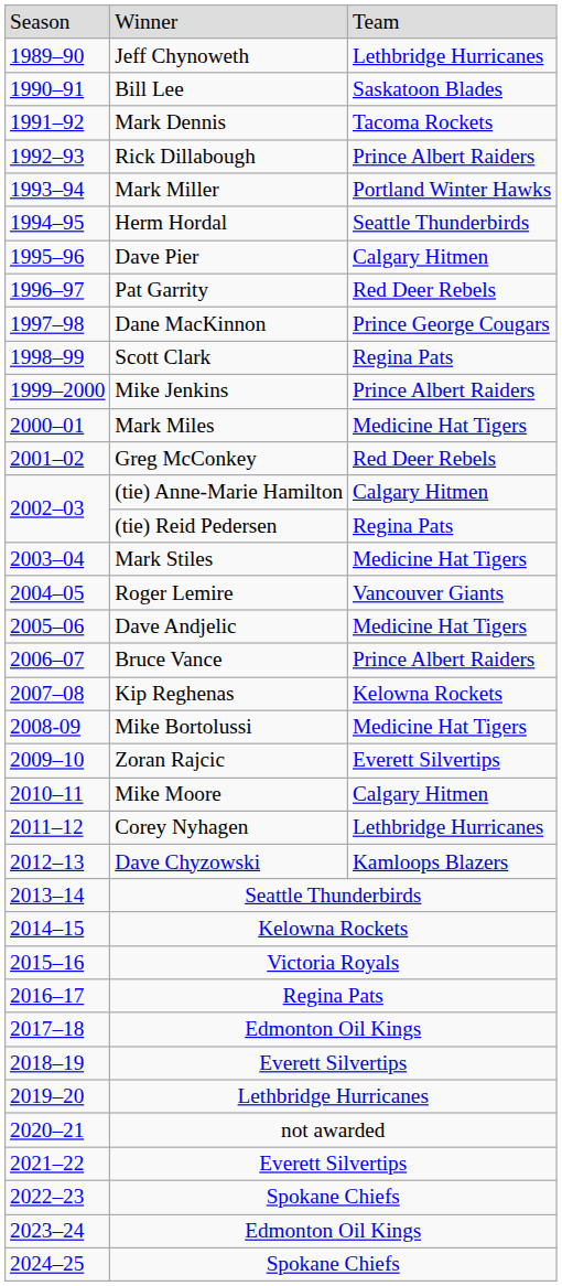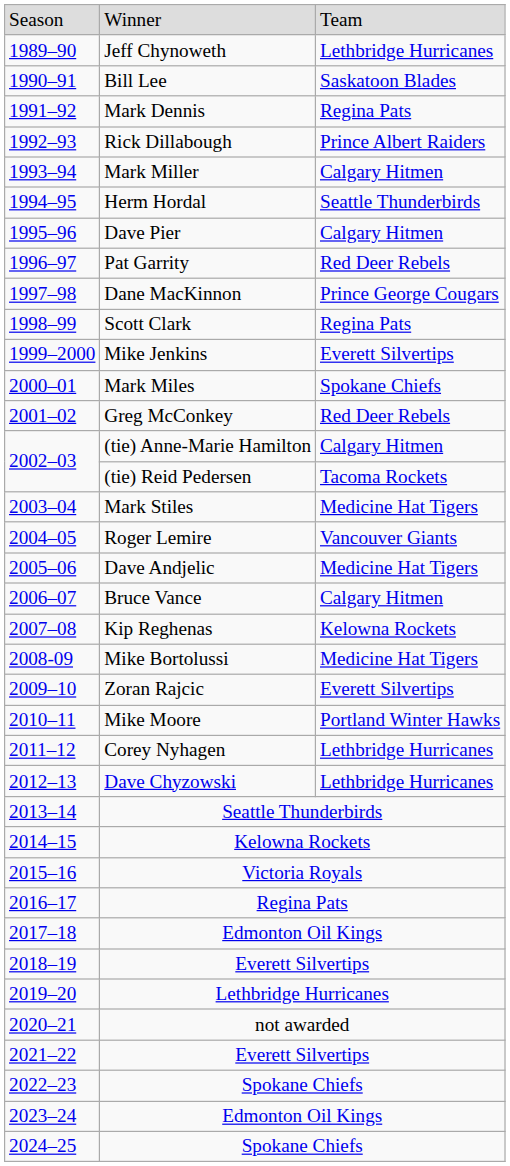Mark Dennis | column 3: Tacoma Rockets -> Regina Pats
Mark Miller | column 3: Portland Winter Hawks -> Calgary Hitmen
Mike Jenkins | column 3: Prince Albert Raiders -> Everett Silvertips
Mark Miles | column 3: Medicine Hat Tigers -> Spokane Chiefs
(tie) Reid Pedersen | column 3: Regina Pats -> Tacoma Rockets
Bruce Vance | column 3: Prince Albert Raiders -> Calgary Hitmen
Mike Moore | column 3: Calgary Hitmen -> Portland Winter Hawks
Dave Chyzowski | column 3: Kamloops Blazers -> Lethbridge Hurricanes
